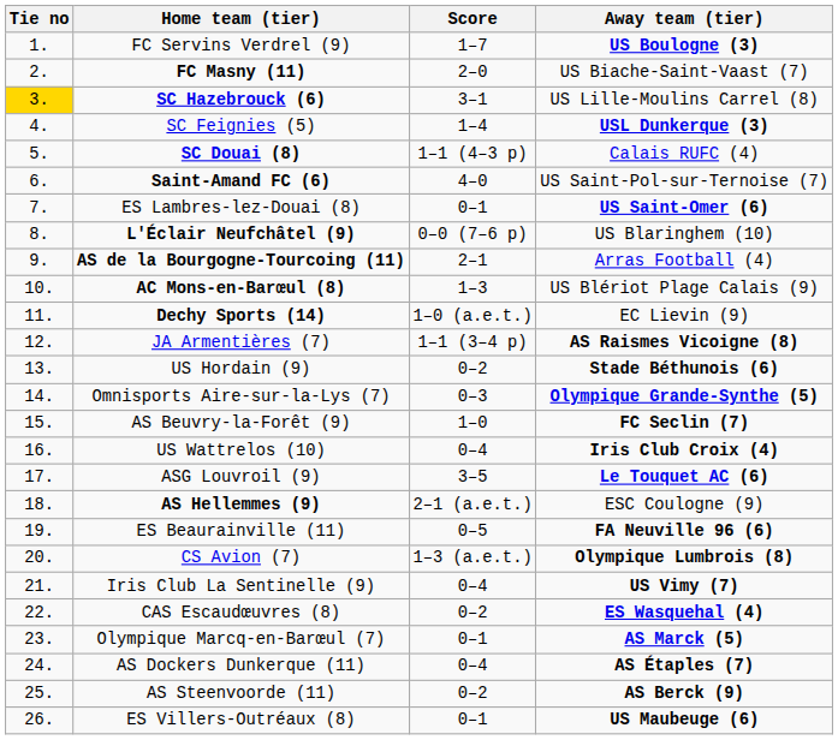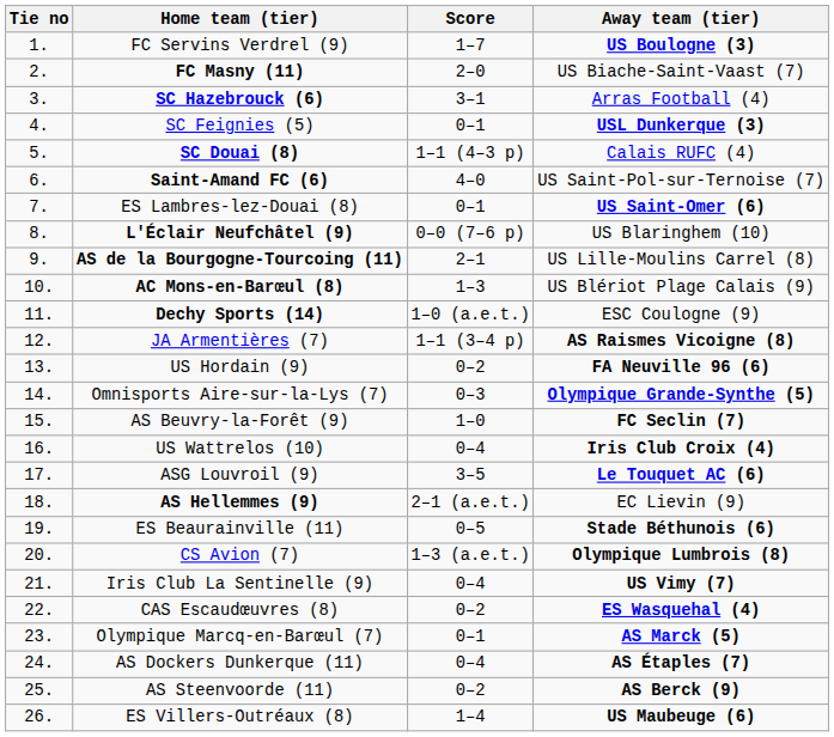SC Hazebrouck (6) | Tie no: gold background -> no background
SC Hazebrouck (6) | Away team (tier): US Lille-Moulins Carrel (8) -> Arras Football (4)
SC Feignies (5) | Score: 1–4 -> 0–1
AS de la Bourgogne-Tourcoing (11) | Away team (tier): Arras Football (4) -> US Lille-Moulins Carrel (8)
Dechy Sports (14) | Away team (tier): EC Lievin (9) -> ESC Coulogne (9)
US Hordain (9) | Away team (tier): Stade Béthunois (6) -> FA Neuville 96 (6)
AS Hellemmes (9) | Away team (tier): ESC Coulogne (9) -> EC Lievin (9)
ES Beaurainville (11) | Away team (tier): FA Neuville 96 (6) -> Stade Béthunois (6)
ES Villers-Outréaux (8) | Score: 0–1 -> 1–4
